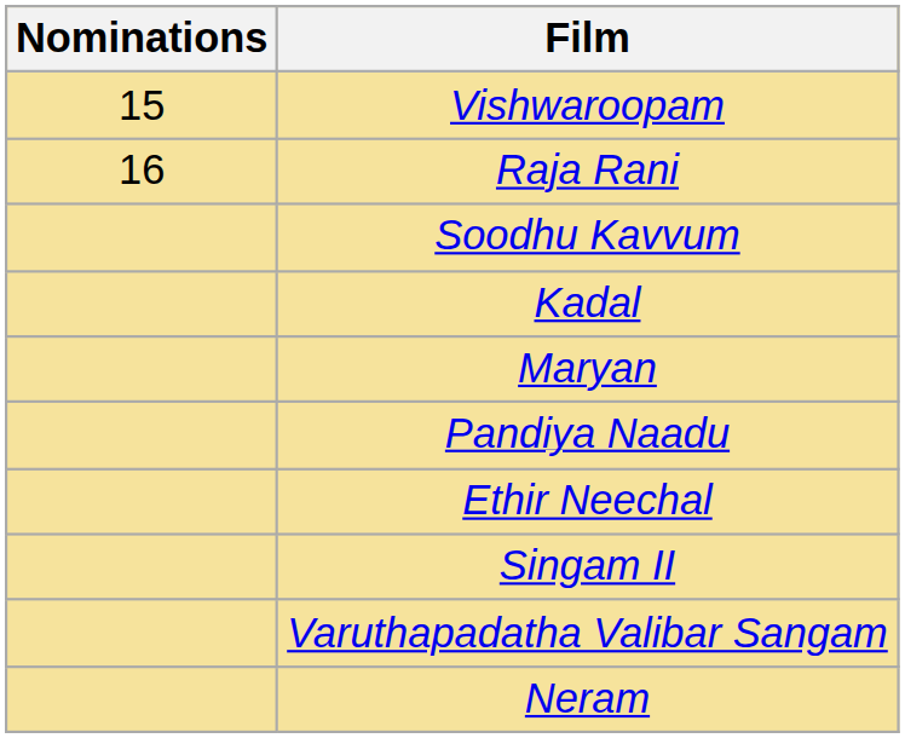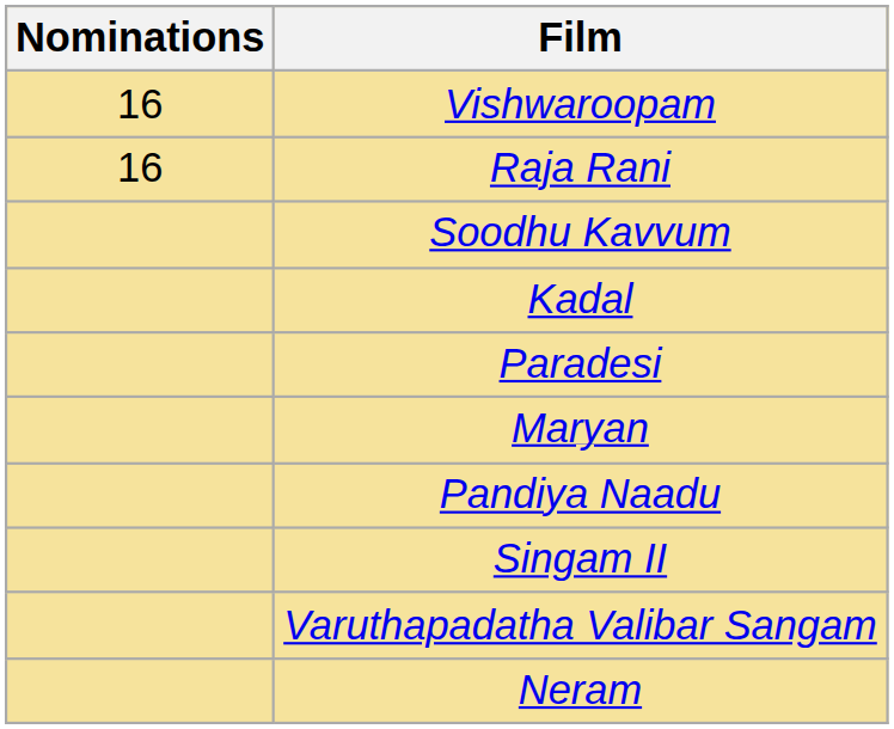Vishwaroopam | Nominations: 15 -> 16
+ row: Paradesi
- row: Ethir Neechal
